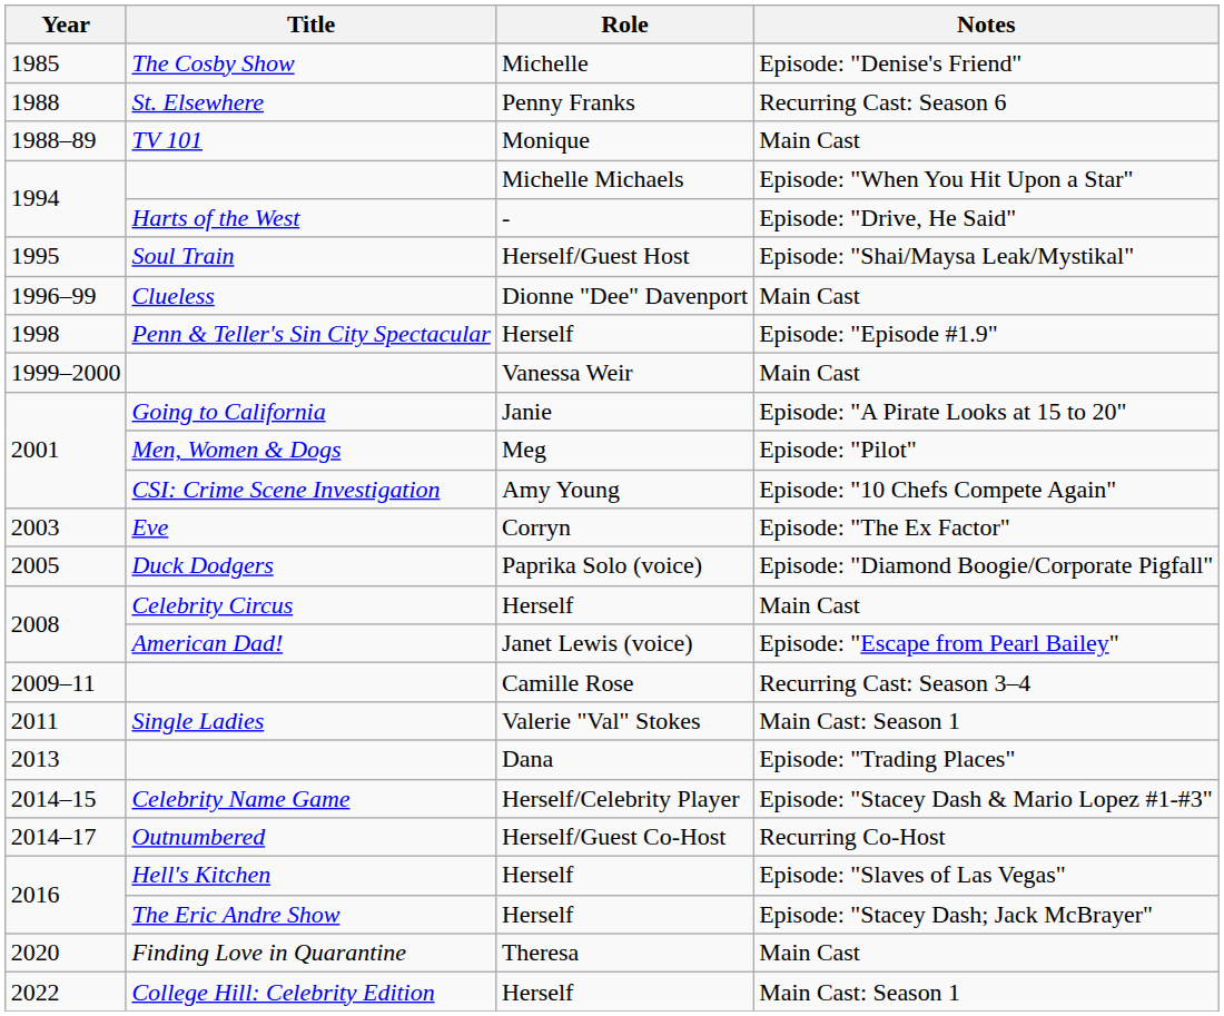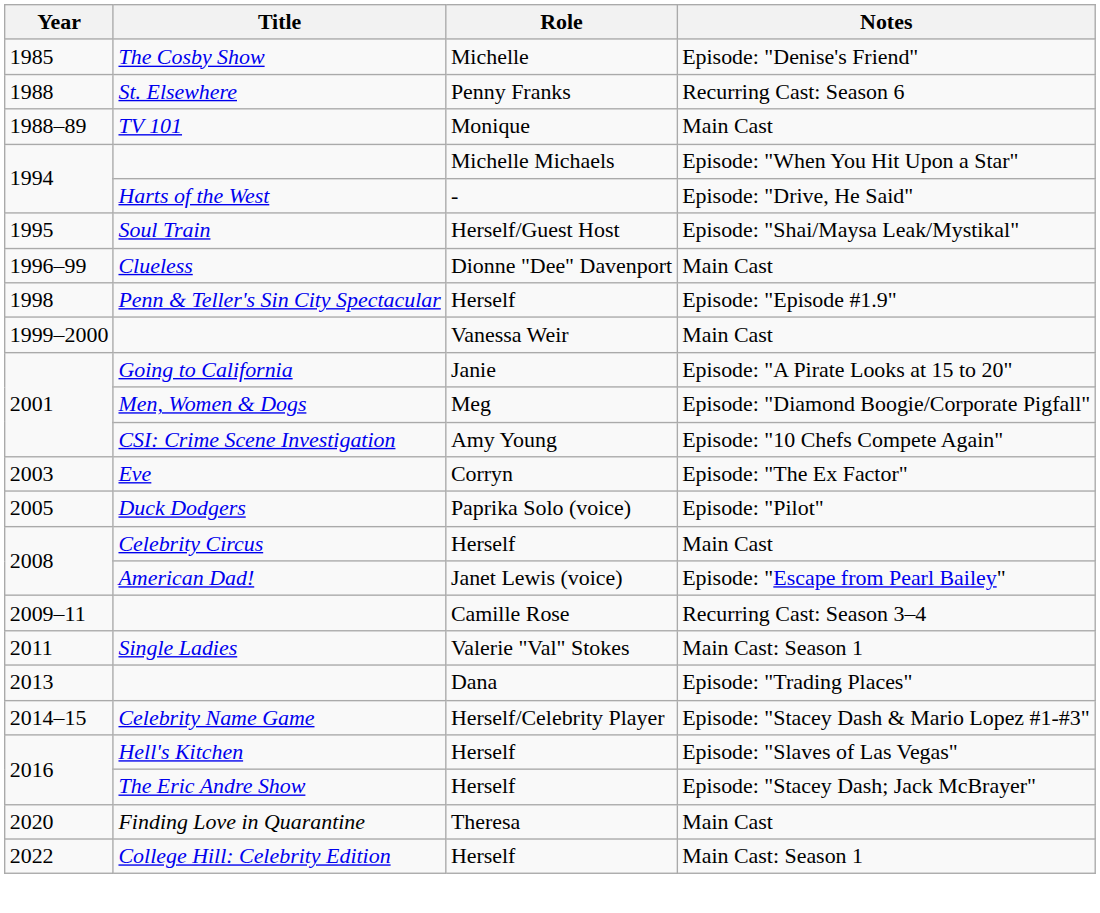Men, Women & Dogs | Notes: Episode: "Pilot" -> Episode: "Diamond Boogie/Corporate Pigfall"
Duck Dodgers | Notes: Episode: "Diamond Boogie/Corporate Pigfall" -> Episode: "Pilot"
- row: 2014–17 | Outnumbered | Herself/Guest Co-Host | Recurring Co-Host
